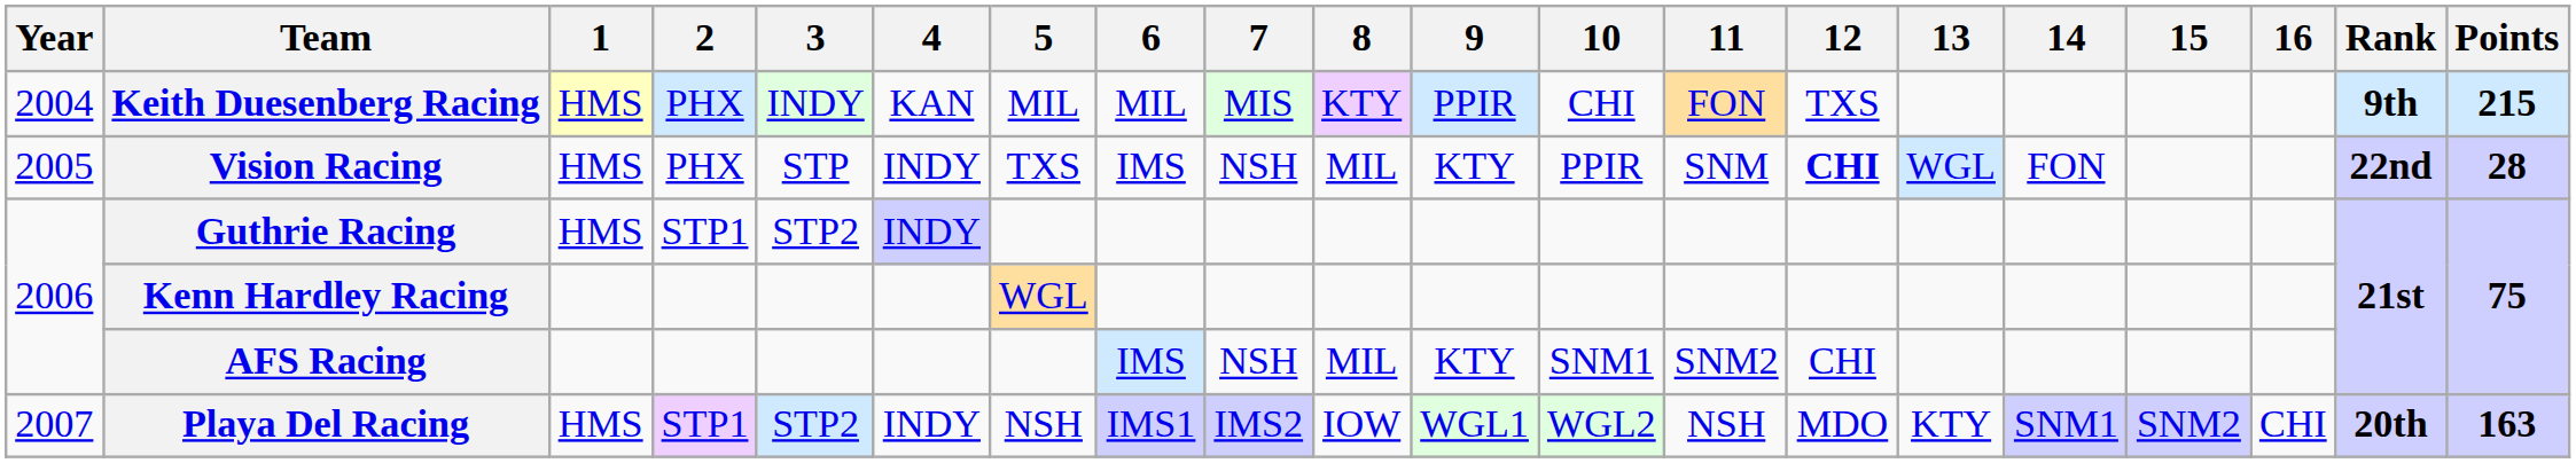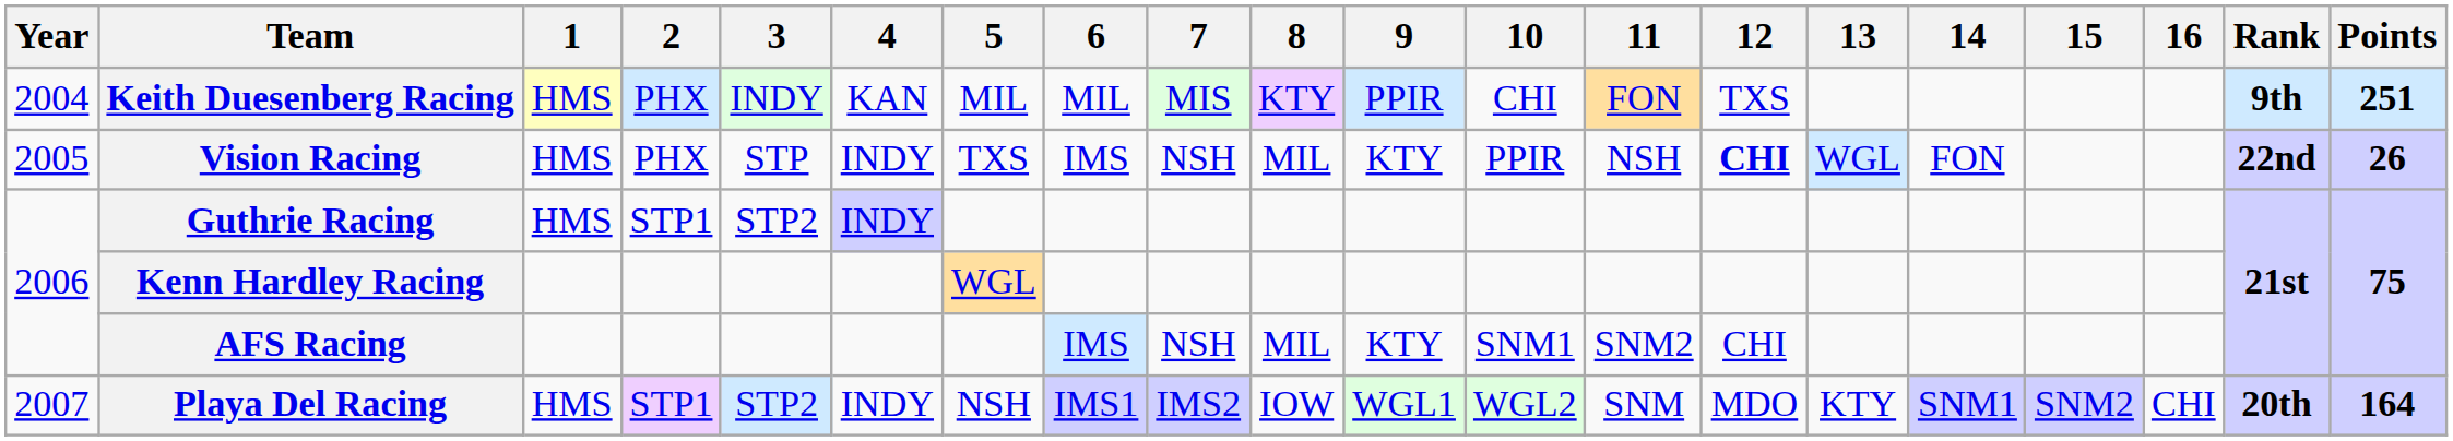Keith Duesenberg Racing | Points: 215 -> 251
Vision Racing | 11: SNM -> NSH
Vision Racing | Points: 28 -> 26
Playa Del Racing | 11: NSH -> SNM
Playa Del Racing | Points: 163 -> 164
